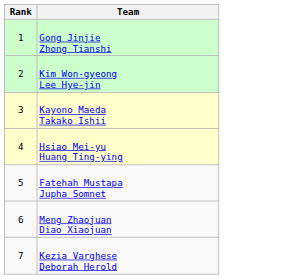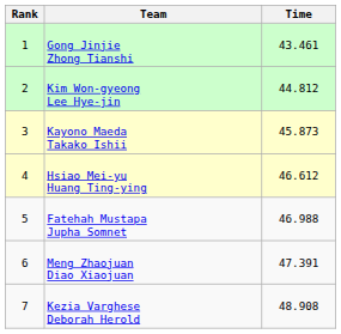+ column: Time | 43.461 | 44.812 | 45.873 | 46.612 | 46.988 | 47.391 | 48.908
